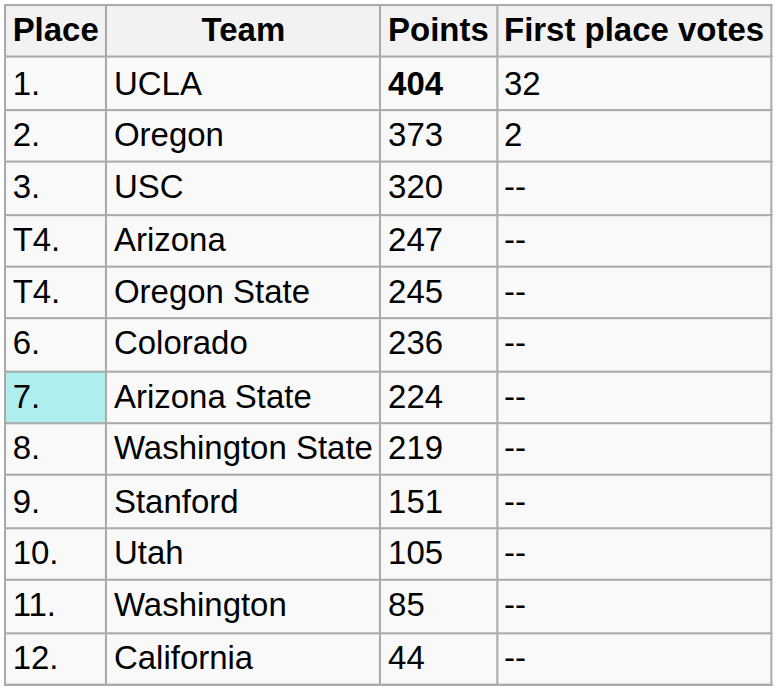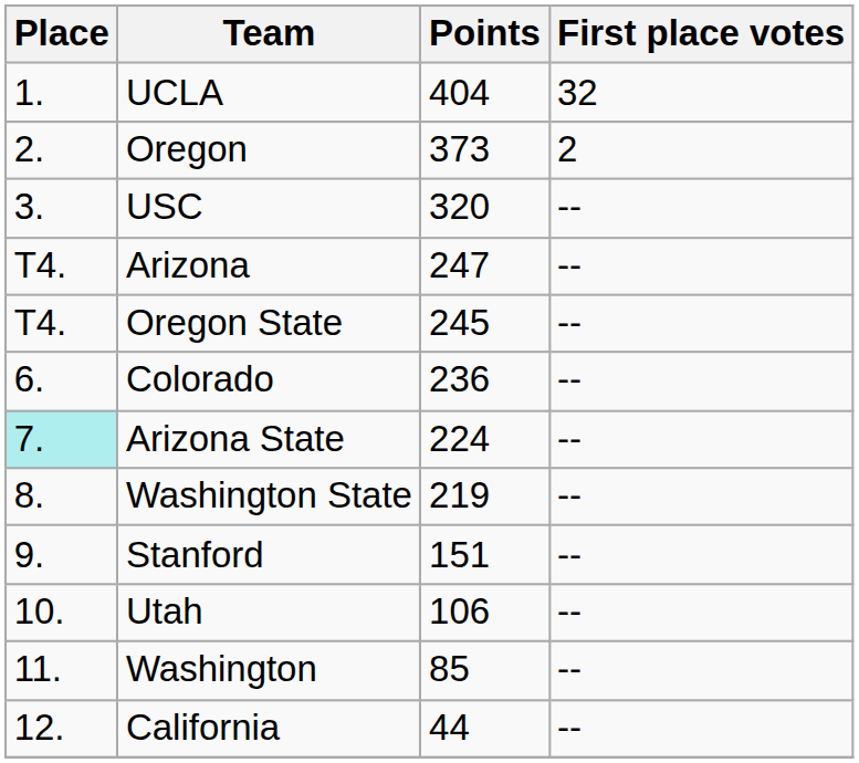UCLA | Points: bold -> normal
Utah | Points: 105 -> 106
